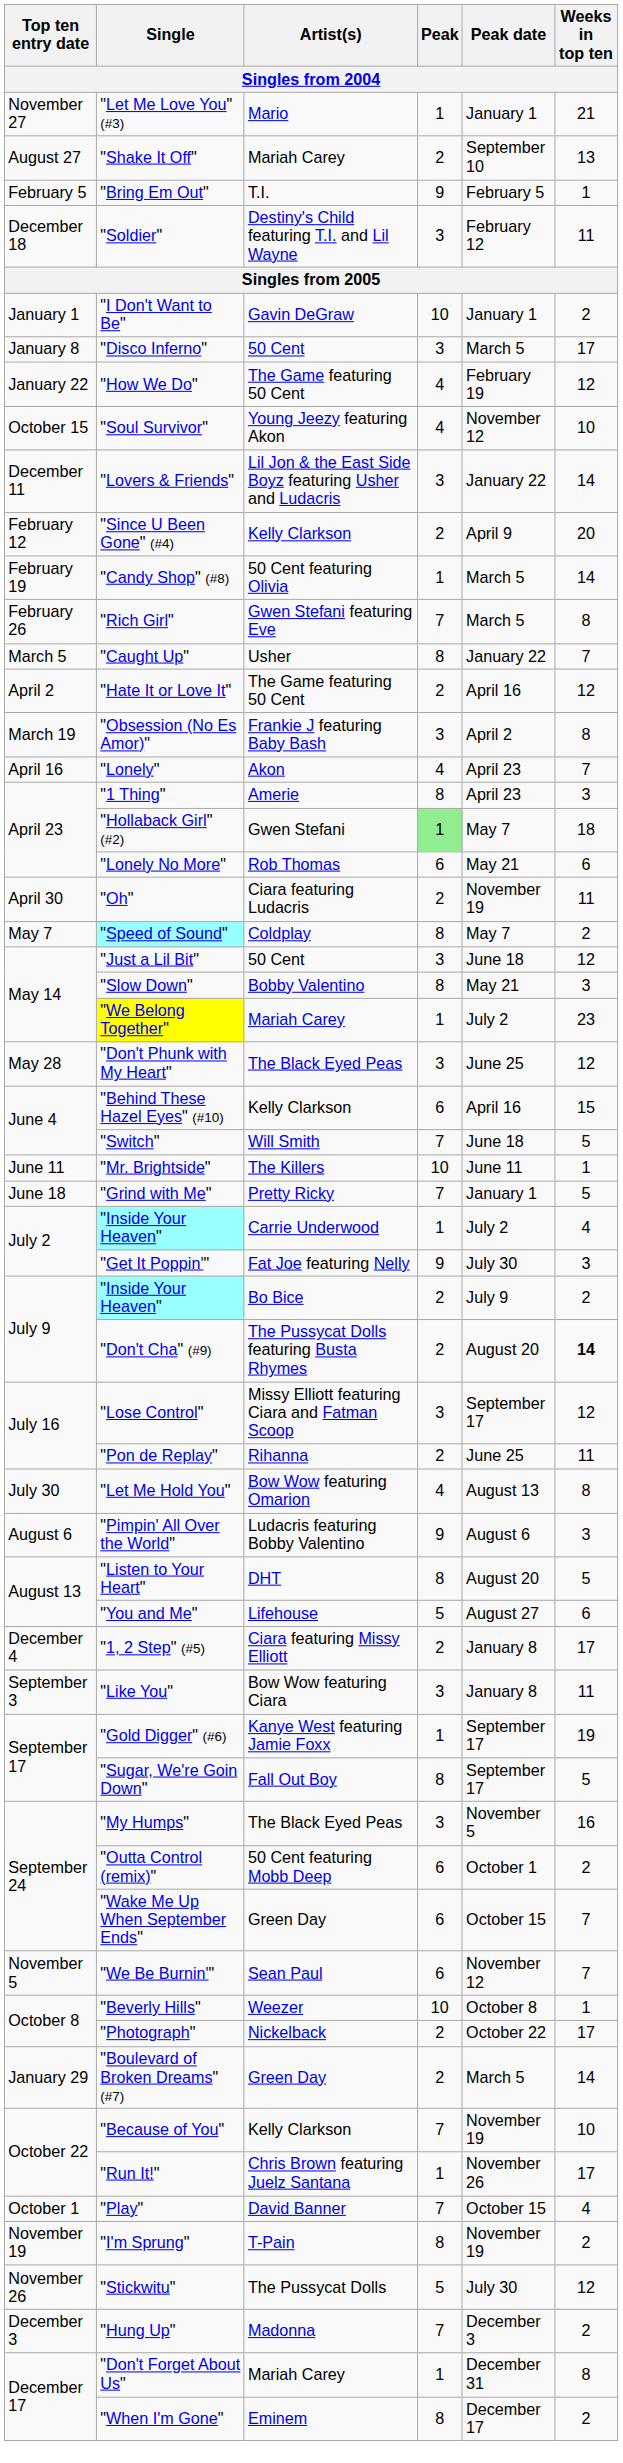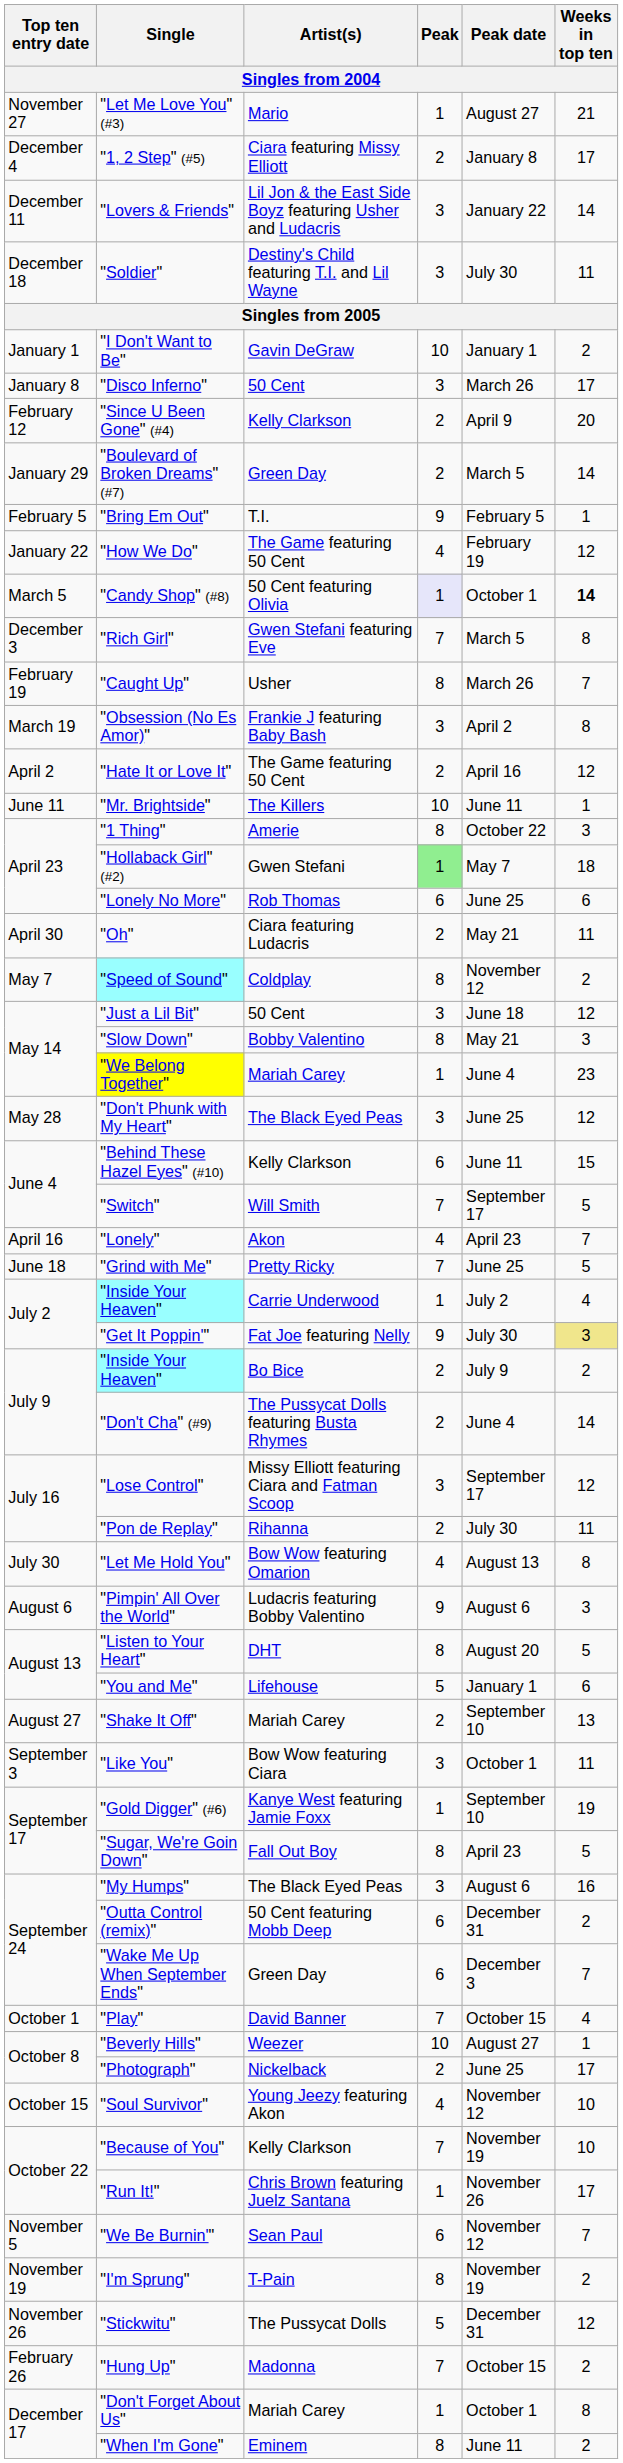"Let Me Love You" (#3) | Peak date: January 1 -> August 27
rows swapped: "1, 2 Step" (#5) <-> "Shake It Off"
rows swapped: "Lovers & Friends" <-> "Bring Em Out"
"Soldier" | Peak date: February 12 -> July 30
"Disco Inferno" | Peak date: March 5 -> March 26
rows swapped: "How We Do" <-> "Since U Been Gone" (#4)
rows swapped: "Boulevard of Broken Dreams" (#7) <-> "Soul Survivor"
"Candy Shop" (#8) | Top ten entry date: February 19 -> March 5
"Candy Shop" (#8) | Peak: no background -> lavender background
"Candy Shop" (#8) | Peak date: March 5 -> October 1
"Candy Shop" (#8) | Weeks in top ten: normal -> bold
"Rich Girl" | Top ten entry date: February 26 -> December 3
"Caught Up" | Top ten entry date: March 5 -> February 19
"Caught Up" | Peak date: January 22 -> March 26
rows swapped: "Obsession (No Es Amor)" <-> "Hate It or Love It"
rows swapped: "Lonely" <-> "Mr. Brightside"
"1 Thing" | Peak date: April 23 -> October 22
"Lonely No More" | Peak date: May 21 -> June 25
"Oh" | Peak date: November 19 -> May 21
"Speed of Sound" | Peak date: May 7 -> November 12
"We Belong Together" | Peak date: July 2 -> June 4
"Behind These Hazel Eyes" (#10) | Peak date: April 16 -> June 11
"Switch" | Peak date: June 18 -> September 17
"Grind with Me" | Peak date: January 1 -> June 25
"Get It Poppin'" | Weeks in top ten: no background -> khaki background
"Don't Cha" (#9) | Peak date: August 20 -> June 4
"Don't Cha" (#9) | Weeks in top ten: bold -> normal
"Pon de Replay" | Peak date: June 25 -> July 30
"You and Me" | Peak date: August 27 -> January 1
"Like You" | Peak date: January 8 -> October 1
"Gold Digger" (#6) | Peak date: September 17 -> September 10
"Sugar, We're Goin Down" | Peak date: September 17 -> April 23
"My Humps" | Peak date: November 5 -> August 6
"Outta Control (remix)" | Peak date: October 1 -> December 31
"Wake Me Up When September Ends" | Peak date: October 15 -> December 3
rows swapped: "Play" <-> "We Be Burnin'"
"Beverly Hills" | Peak date: October 8 -> August 27
"Photograph" | Peak date: October 22 -> June 25
"Stickwitu" | Peak date: July 30 -> December 31
"Hung Up" | Top ten entry date: December 3 -> February 26
"Hung Up" | Peak date: December 3 -> October 15
"Don't Forget About Us" | Peak date: December 31 -> October 1
"When I'm Gone" | Peak date: December 17 -> June 11
